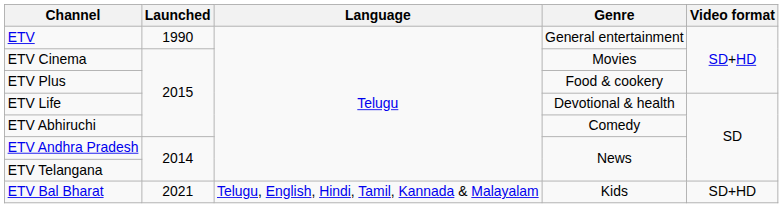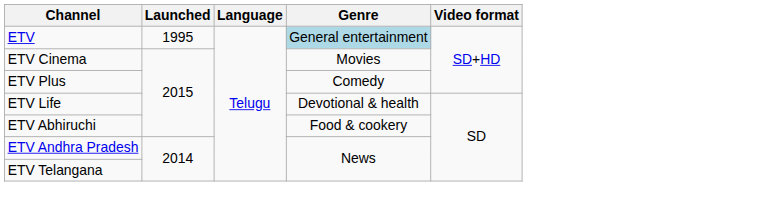ETV | Launched: 1990 -> 1995
ETV | Genre: no background -> lightblue background
ETV Plus | Genre: Food & cookery -> Comedy
ETV Abhiruchi | Genre: Comedy -> Food & cookery
- row: ETV Bal Bharat | 2021 | Telugu, English, Hindi, Tamil, Kannada & Malayalam | Kids | SD+HD
